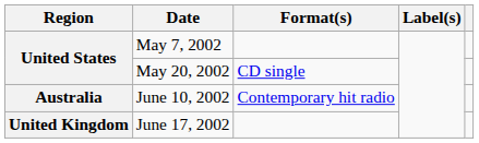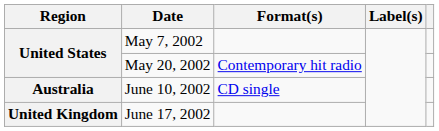May 20, 2002 | Format(s): CD single -> Contemporary hit radio
June 10, 2002 | Format(s): Contemporary hit radio -> CD single
